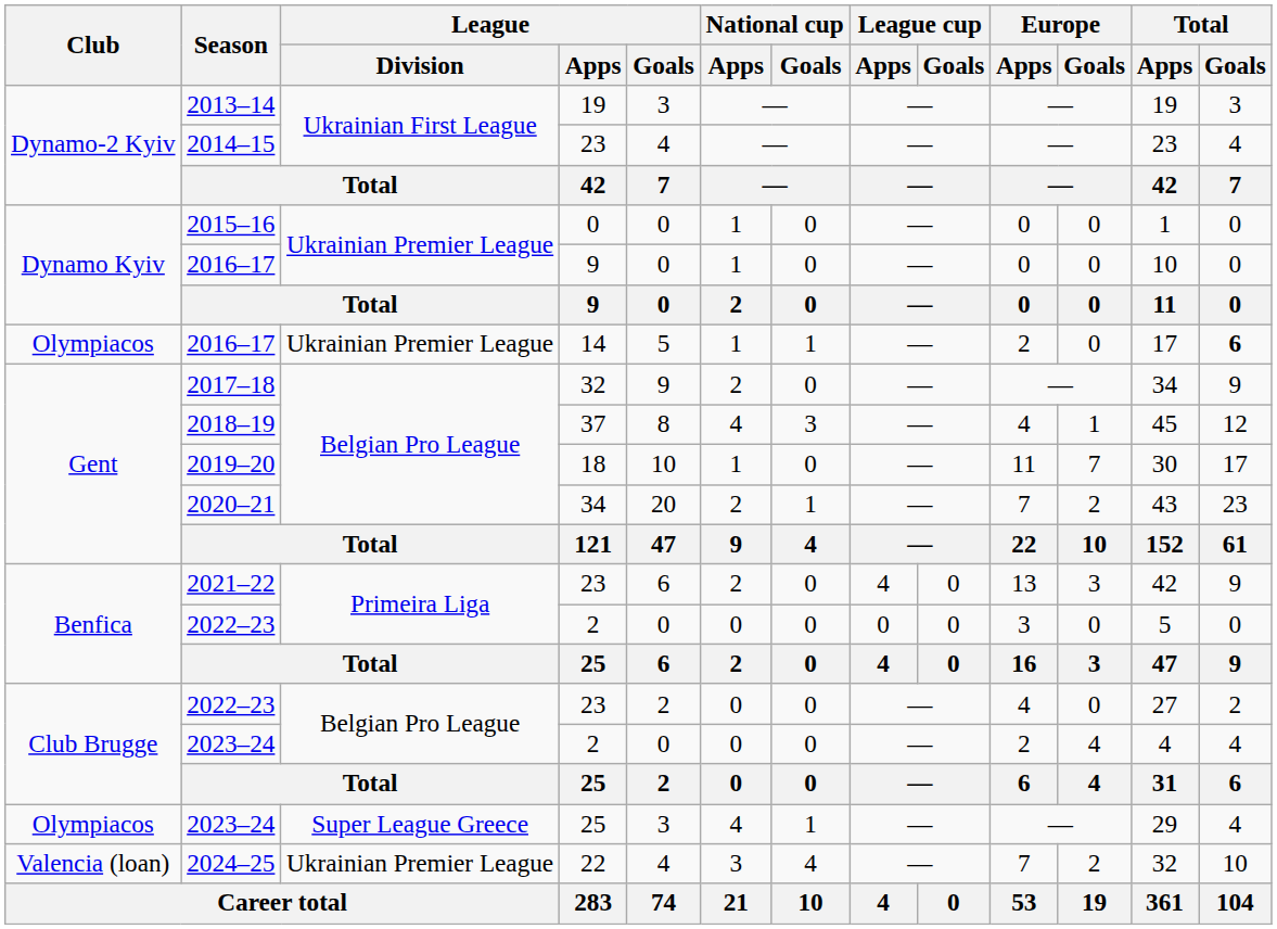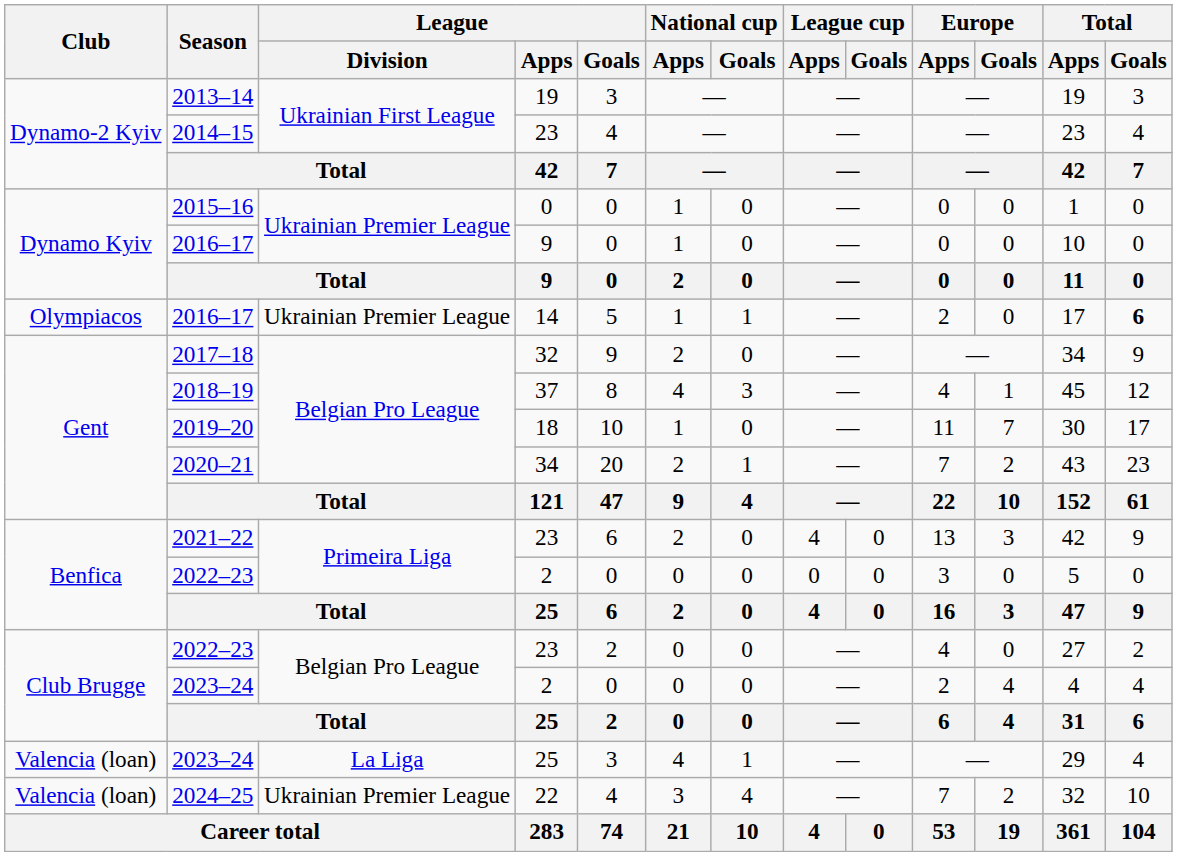2023–24 / 25 | Club: Olympiacos -> Valencia (loan)
2023–24 / 25 | League / Division: Super League Greece -> La Liga
